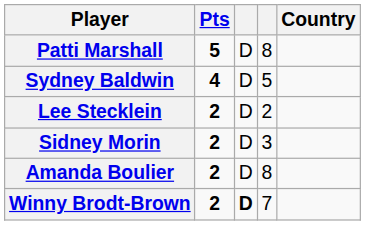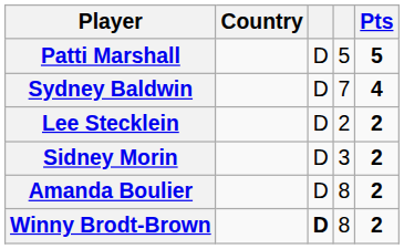columns swapped: Country <-> Pts
Patti Marshall | column 4: 8 -> 5
Sydney Baldwin | column 4: 5 -> 7
Winny Brodt-Brown | column 4: 7 -> 8
